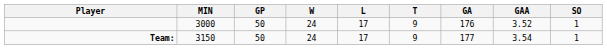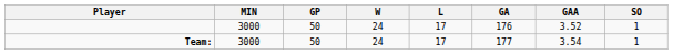- column: T | 9 | 9
Team: | MIN: 3150 -> 3000
